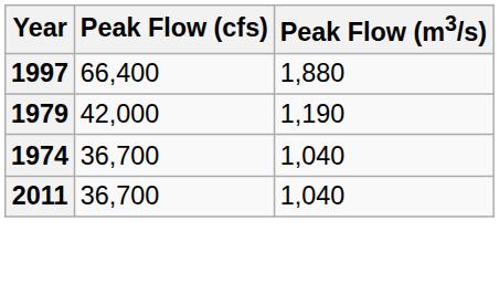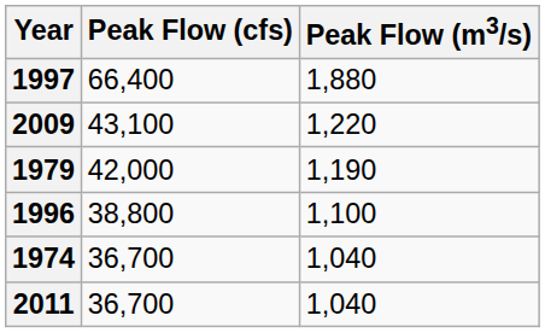+ row: 2009 | 43,100 | 1,220
+ row: 1996 | 38,800 | 1,100
